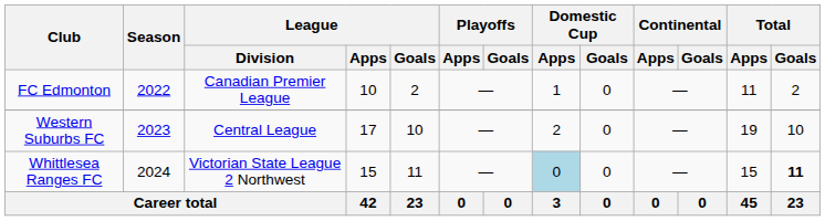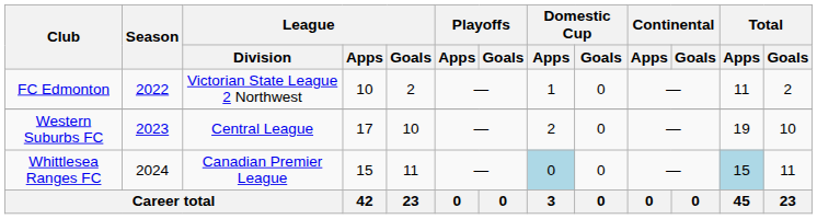FC Edmonton | League / Division: Canadian Premier League -> Victorian State League 2 Northwest
Whittlesea Ranges FC | League / Division: Victorian State League 2 Northwest -> Canadian Premier League
Whittlesea Ranges FC | Total / Apps: no background -> lightblue background
Whittlesea Ranges FC | Total / Goals: bold -> normal
